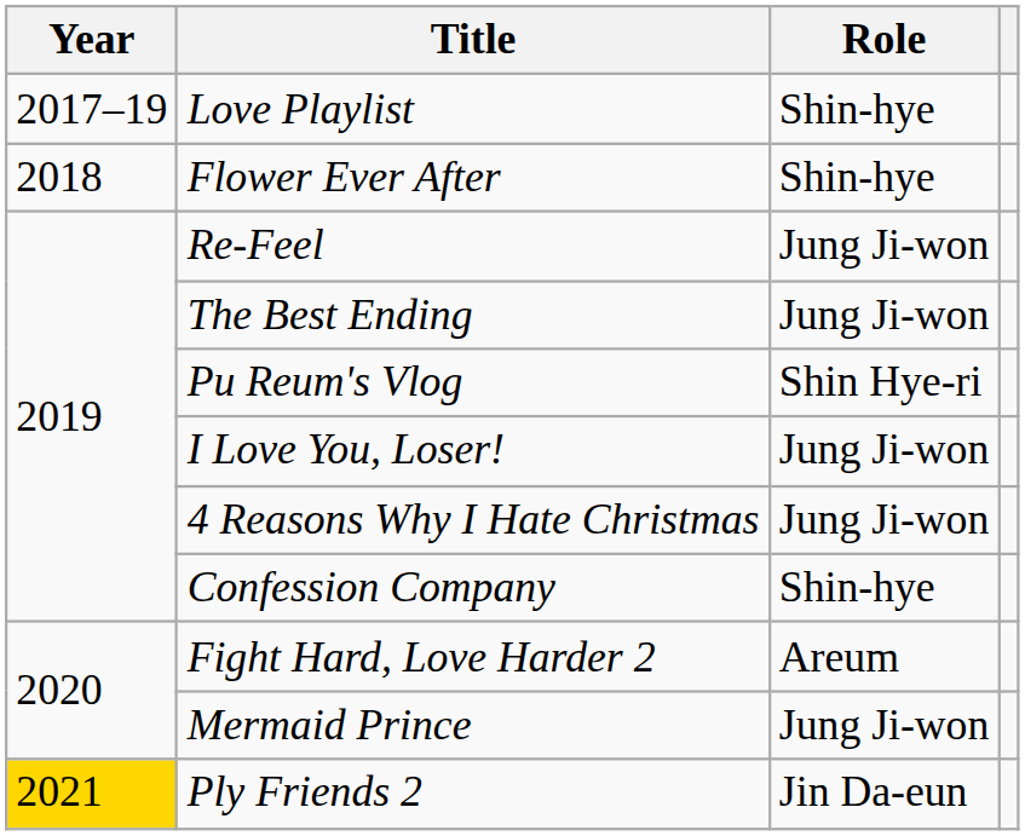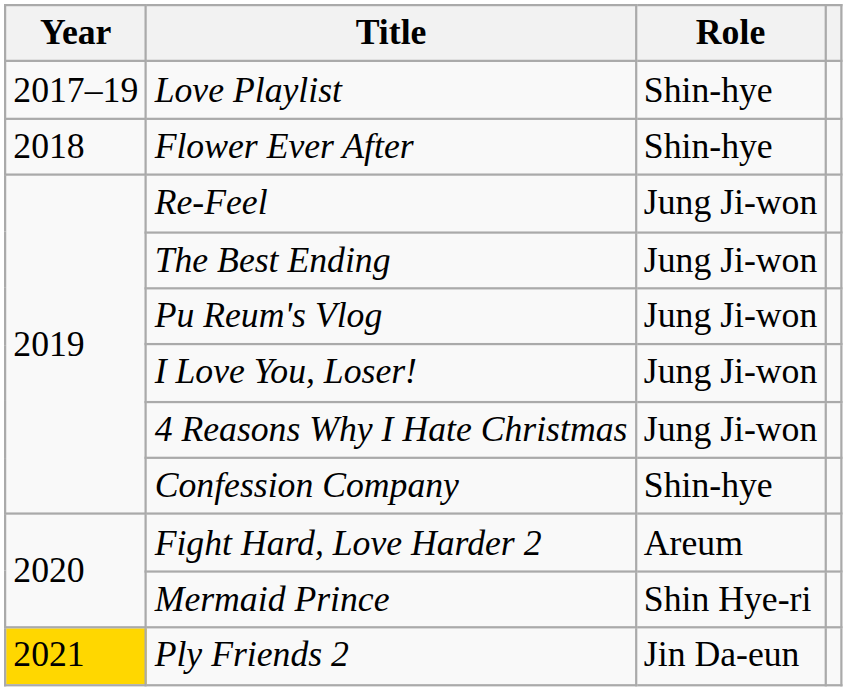Pu Reum's Vlog | Role: Shin Hye-ri -> Jung Ji-won
Mermaid Prince | Role: Jung Ji-won -> Shin Hye-ri
